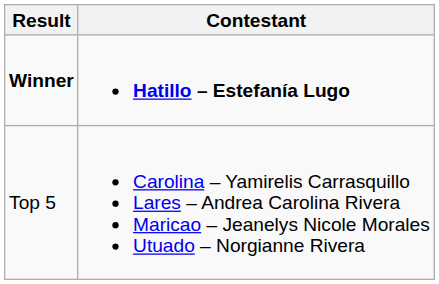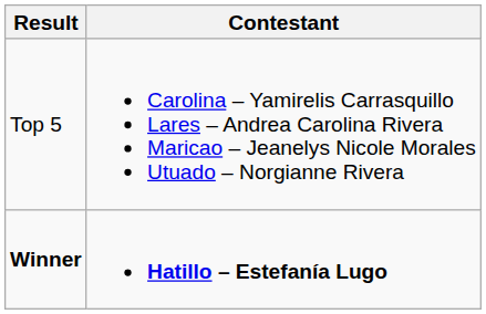rows swapped: Winner <-> Top 5
